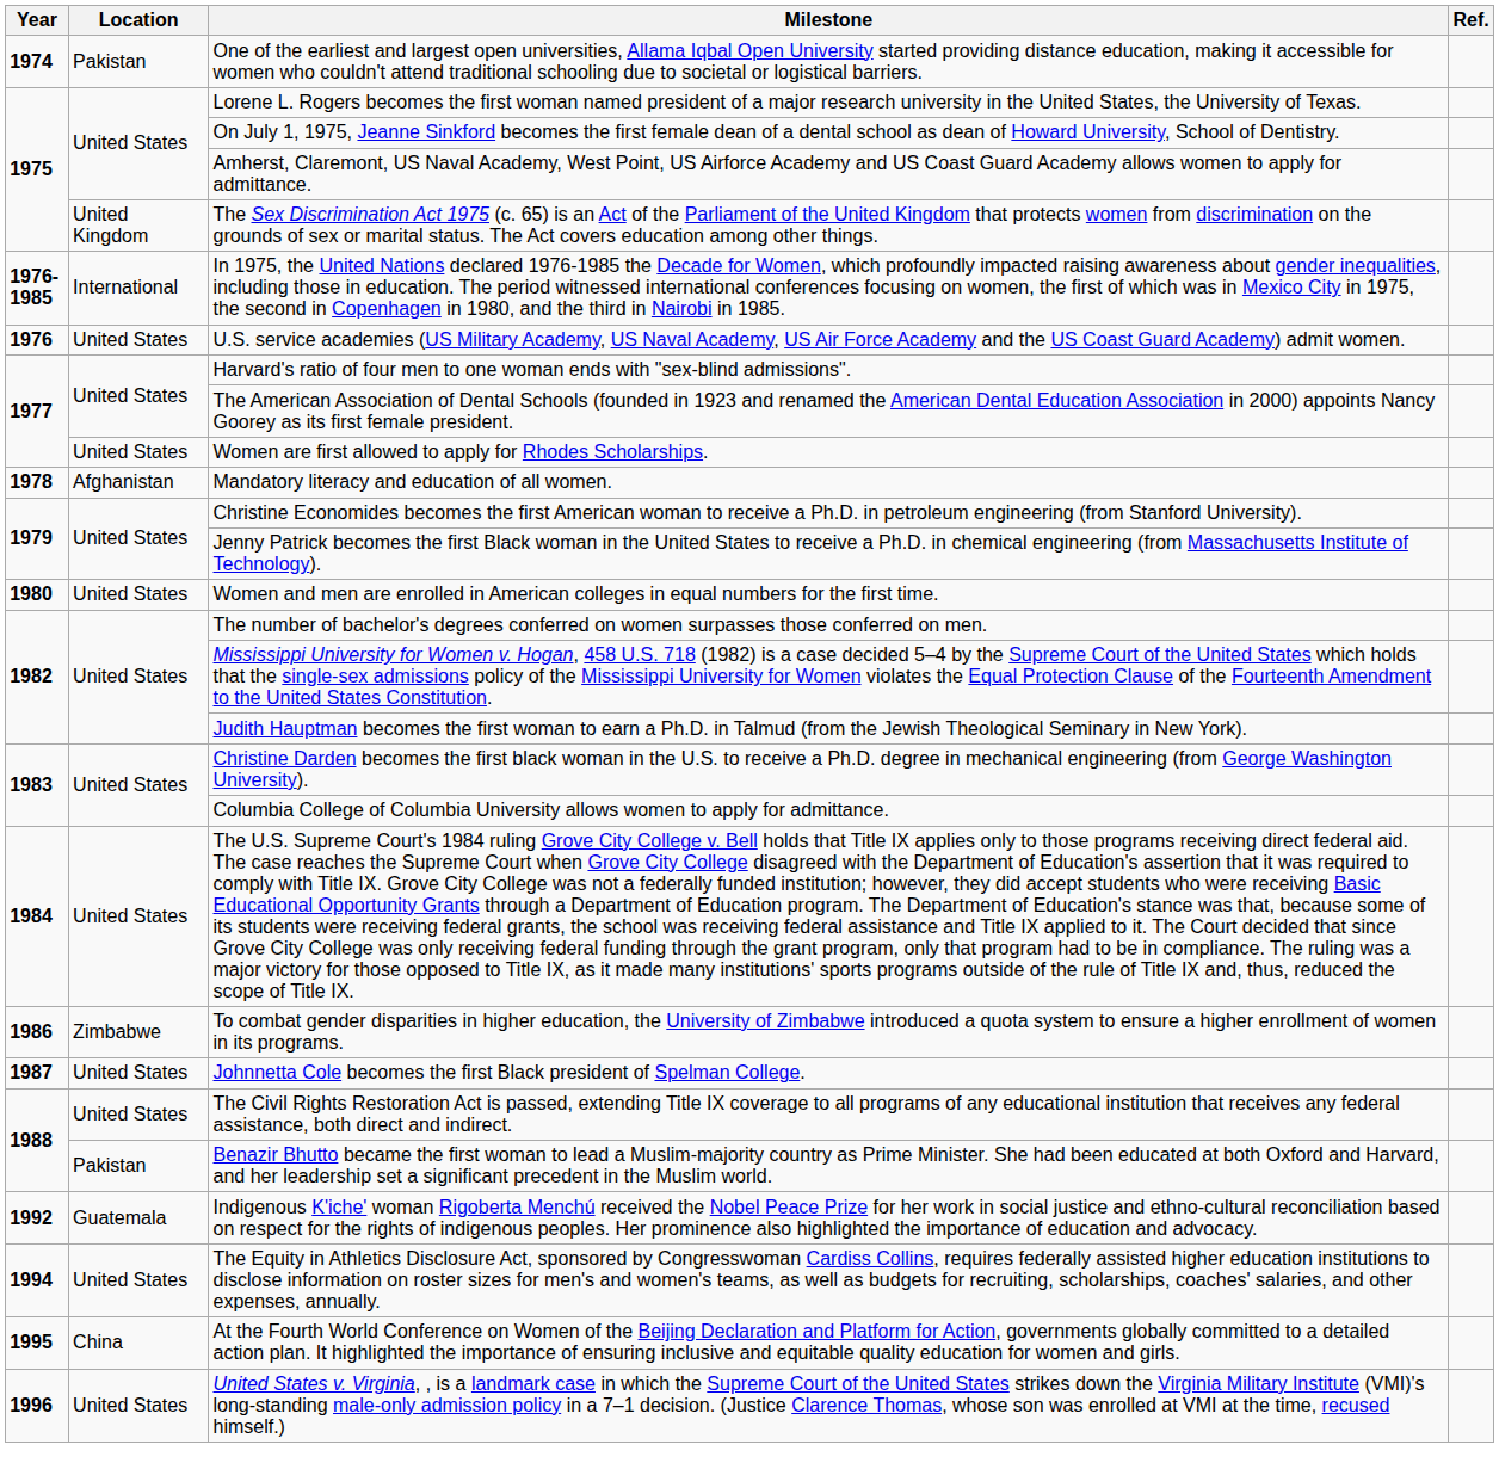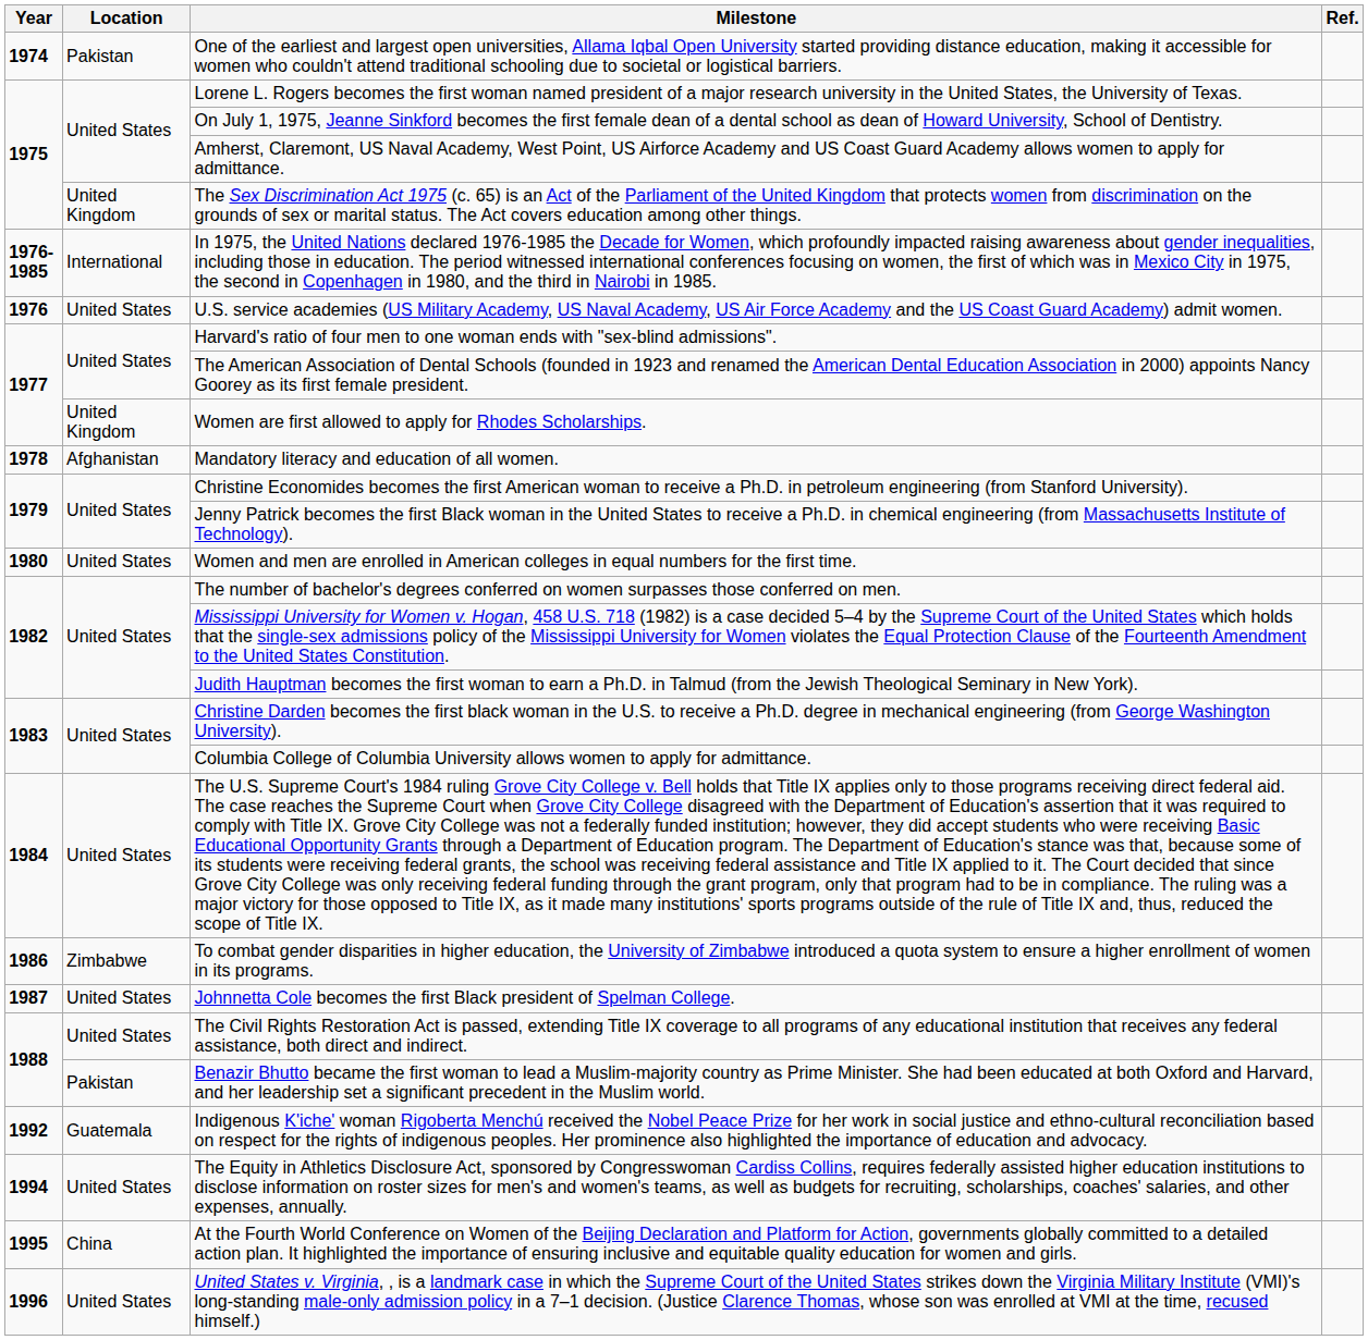Women are first allowed to apply for Rhodes Scholarships. | Location: United States -> United Kingdom
